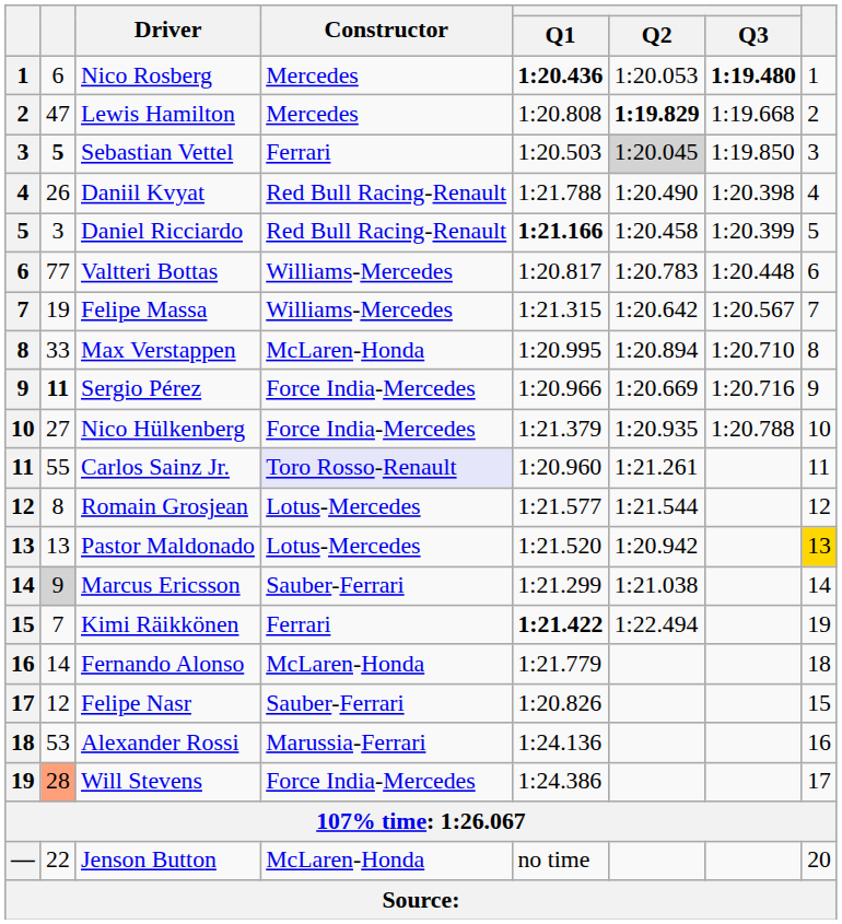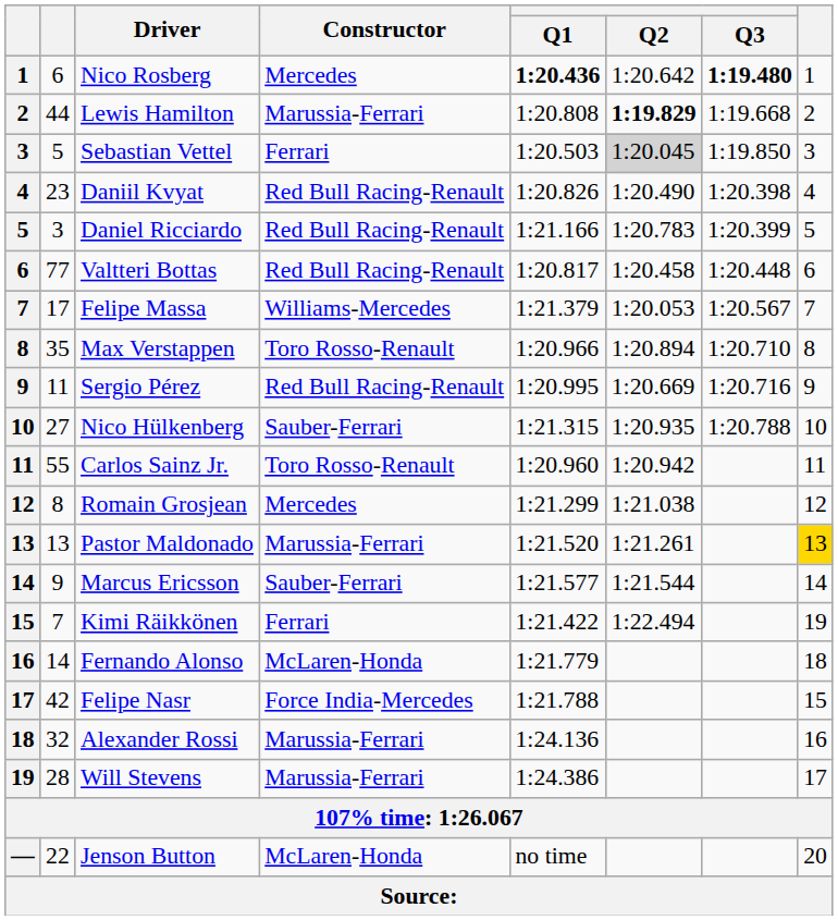Nico Rosberg | Q2: 1:20.053 -> 1:20.642
Lewis Hamilton | column 2: 47 -> 44
Lewis Hamilton | Constructor: Mercedes -> Marussia-Ferrari
Sebastian Vettel | column 2: bold -> normal
Daniil Kvyat | column 2: 26 -> 23
Daniil Kvyat | Q1: 1:21.788 -> 1:20.826
Daniel Ricciardo | Q1: bold -> normal
Daniel Ricciardo | Q2: 1:20.458 -> 1:20.783
Valtteri Bottas | Constructor: Williams-Mercedes -> Red Bull Racing-Renault
Valtteri Bottas | Q2: 1:20.783 -> 1:20.458
Felipe Massa | column 2: 19 -> 17
Felipe Massa | Q1: 1:21.315 -> 1:21.379
Felipe Massa | Q2: 1:20.642 -> 1:20.053
Max Verstappen | column 2: 33 -> 35
Max Verstappen | Constructor: McLaren-Honda -> Toro Rosso-Renault
Max Verstappen | Q1: 1:20.995 -> 1:20.966
Sergio Pérez | column 2: bold -> normal
Sergio Pérez | Constructor: Force India-Mercedes -> Red Bull Racing-Renault
Sergio Pérez | Q1: 1:20.966 -> 1:20.995
Nico Hülkenberg | Constructor: Force India-Mercedes -> Sauber-Ferrari
Nico Hülkenberg | Q1: 1:21.379 -> 1:21.315
Carlos Sainz Jr. | Constructor: lavender background -> no background
Carlos Sainz Jr. | Q2: 1:21.261 -> 1:20.942
Romain Grosjean | Constructor: Lotus-Mercedes -> Mercedes
Romain Grosjean | Q1: 1:21.577 -> 1:21.299
Romain Grosjean | Q2: 1:21.544 -> 1:21.038
Pastor Maldonado | Constructor: Lotus-Mercedes -> Marussia-Ferrari
Pastor Maldonado | Q2: 1:20.942 -> 1:21.261
Marcus Ericsson | column 2: lightgrey background -> no background
Marcus Ericsson | Q1: 1:21.299 -> 1:21.577
Marcus Ericsson | Q2: 1:21.038 -> 1:21.544
Kimi Räikkönen | Q1: bold -> normal
Felipe Nasr | column 2: 12 -> 42
Felipe Nasr | Constructor: Sauber-Ferrari -> Force India-Mercedes
Felipe Nasr | Q1: 1:20.826 -> 1:21.788
Alexander Rossi | column 2: 53 -> 32
Will Stevens | column 2: lightsalmon background -> no background
Will Stevens | Constructor: Force India-Mercedes -> Marussia-Ferrari
